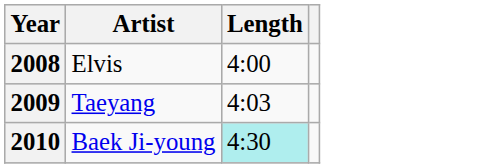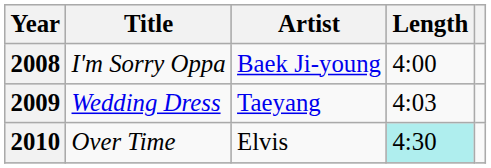+ column: Title | I'm Sorry Oppa | Wedding Dress | Over Time
2008 | Artist: Elvis -> Baek Ji-young
2010 | Artist: Baek Ji-young -> Elvis
